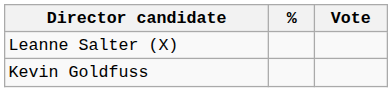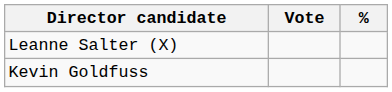columns swapped: Vote <-> %
